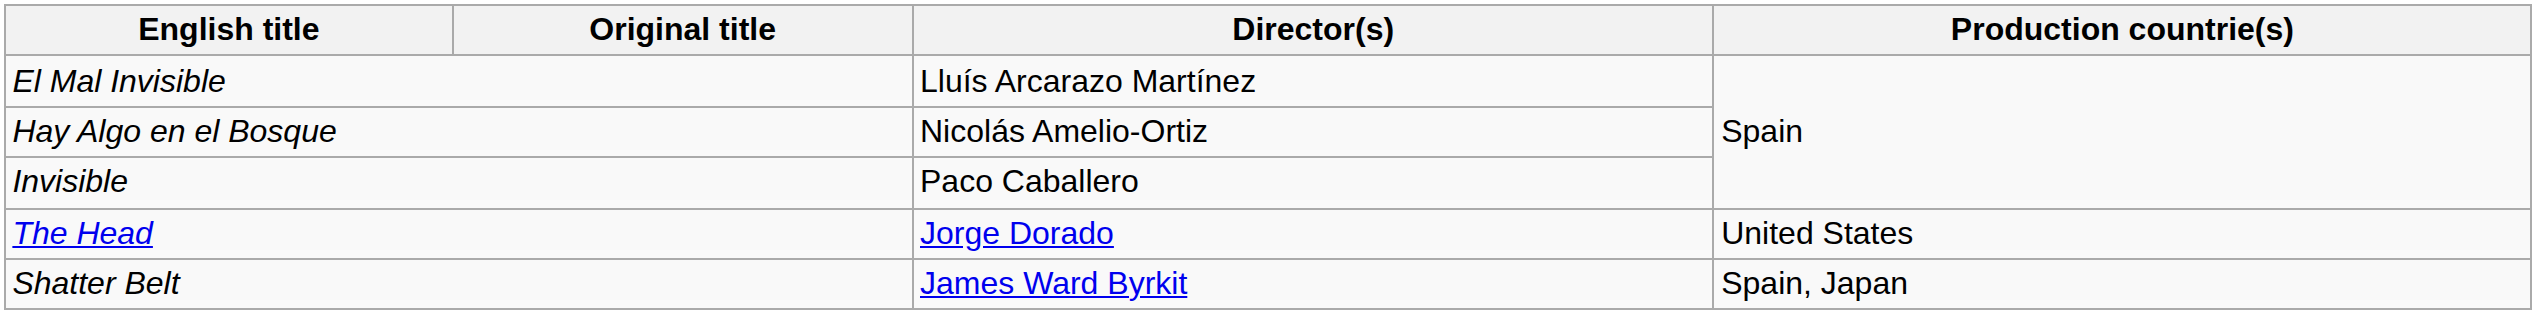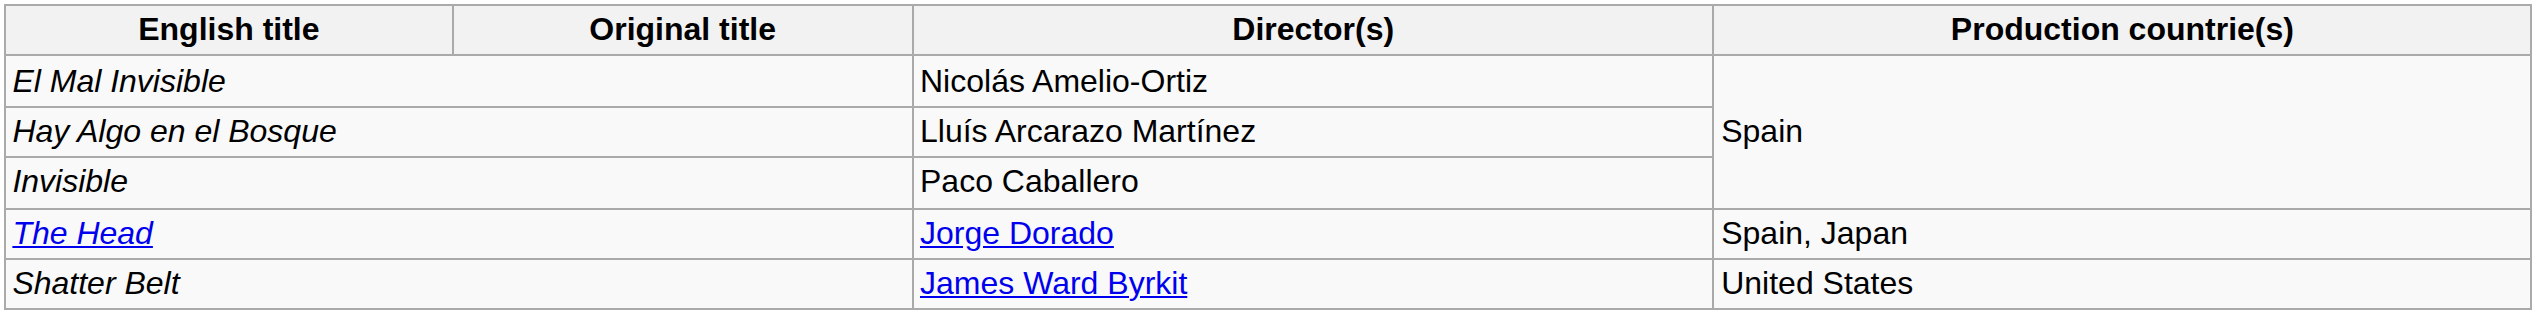El Mal Invisible | Director(s): Lluís Arcarazo Martínez -> Nicolás Amelio-Ortiz
Hay Algo en el Bosque | Director(s): Nicolás Amelio-Ortiz -> Lluís Arcarazo Martínez
The Head | Production countrie(s): United States -> Spain, Japan
Shatter Belt | Production countrie(s): Spain, Japan -> United States
